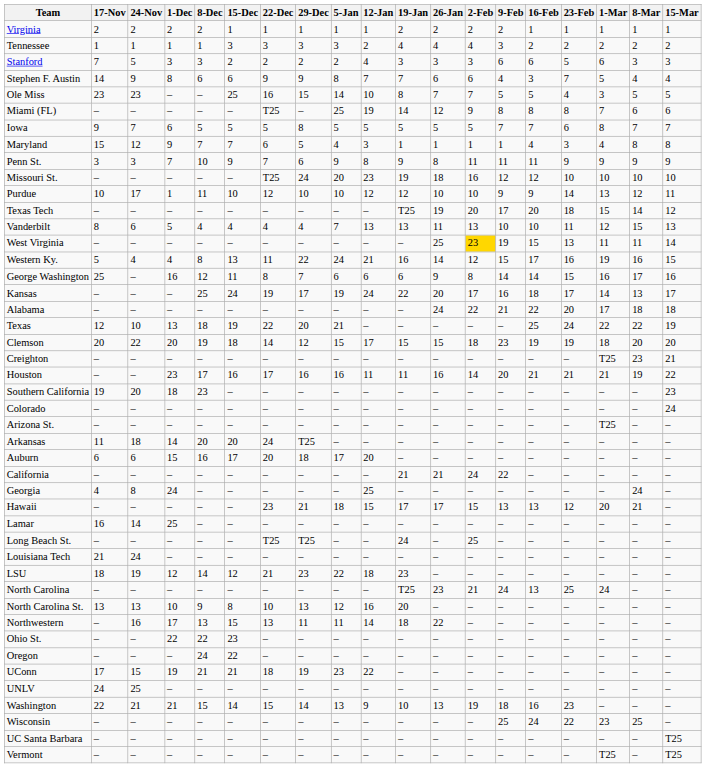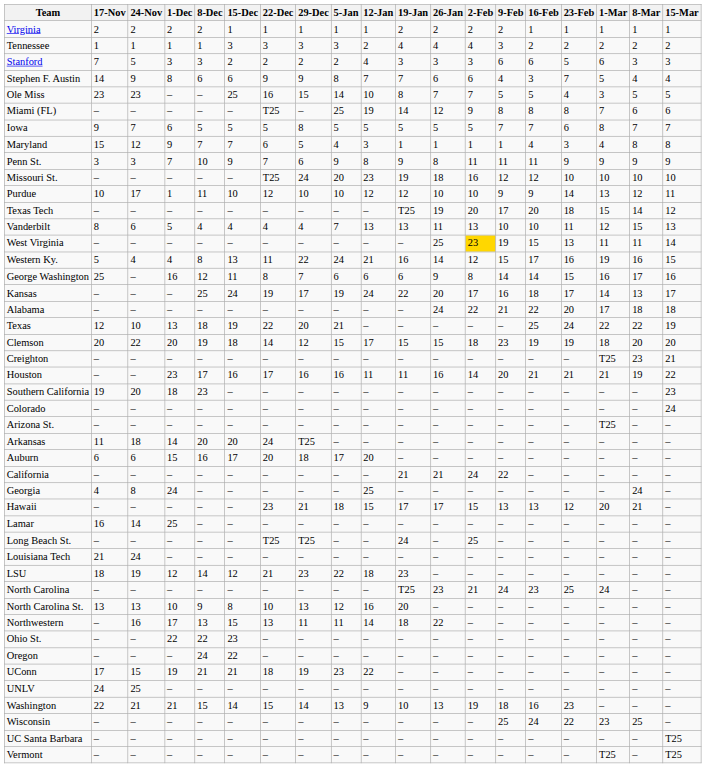North Carolina | 16-Feb: 13 -> 23
